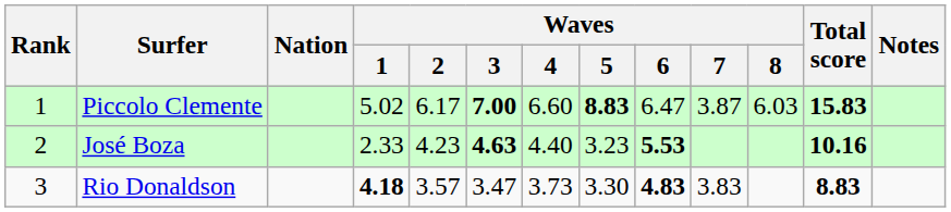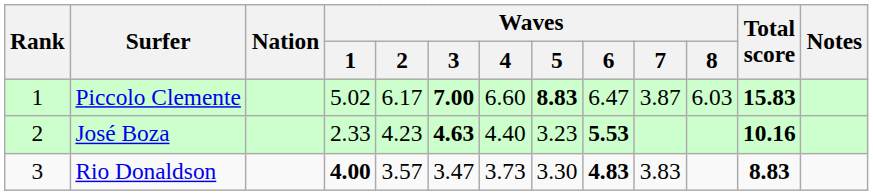Rio Donaldson | Waves / 1: 4.18 -> 4.00
